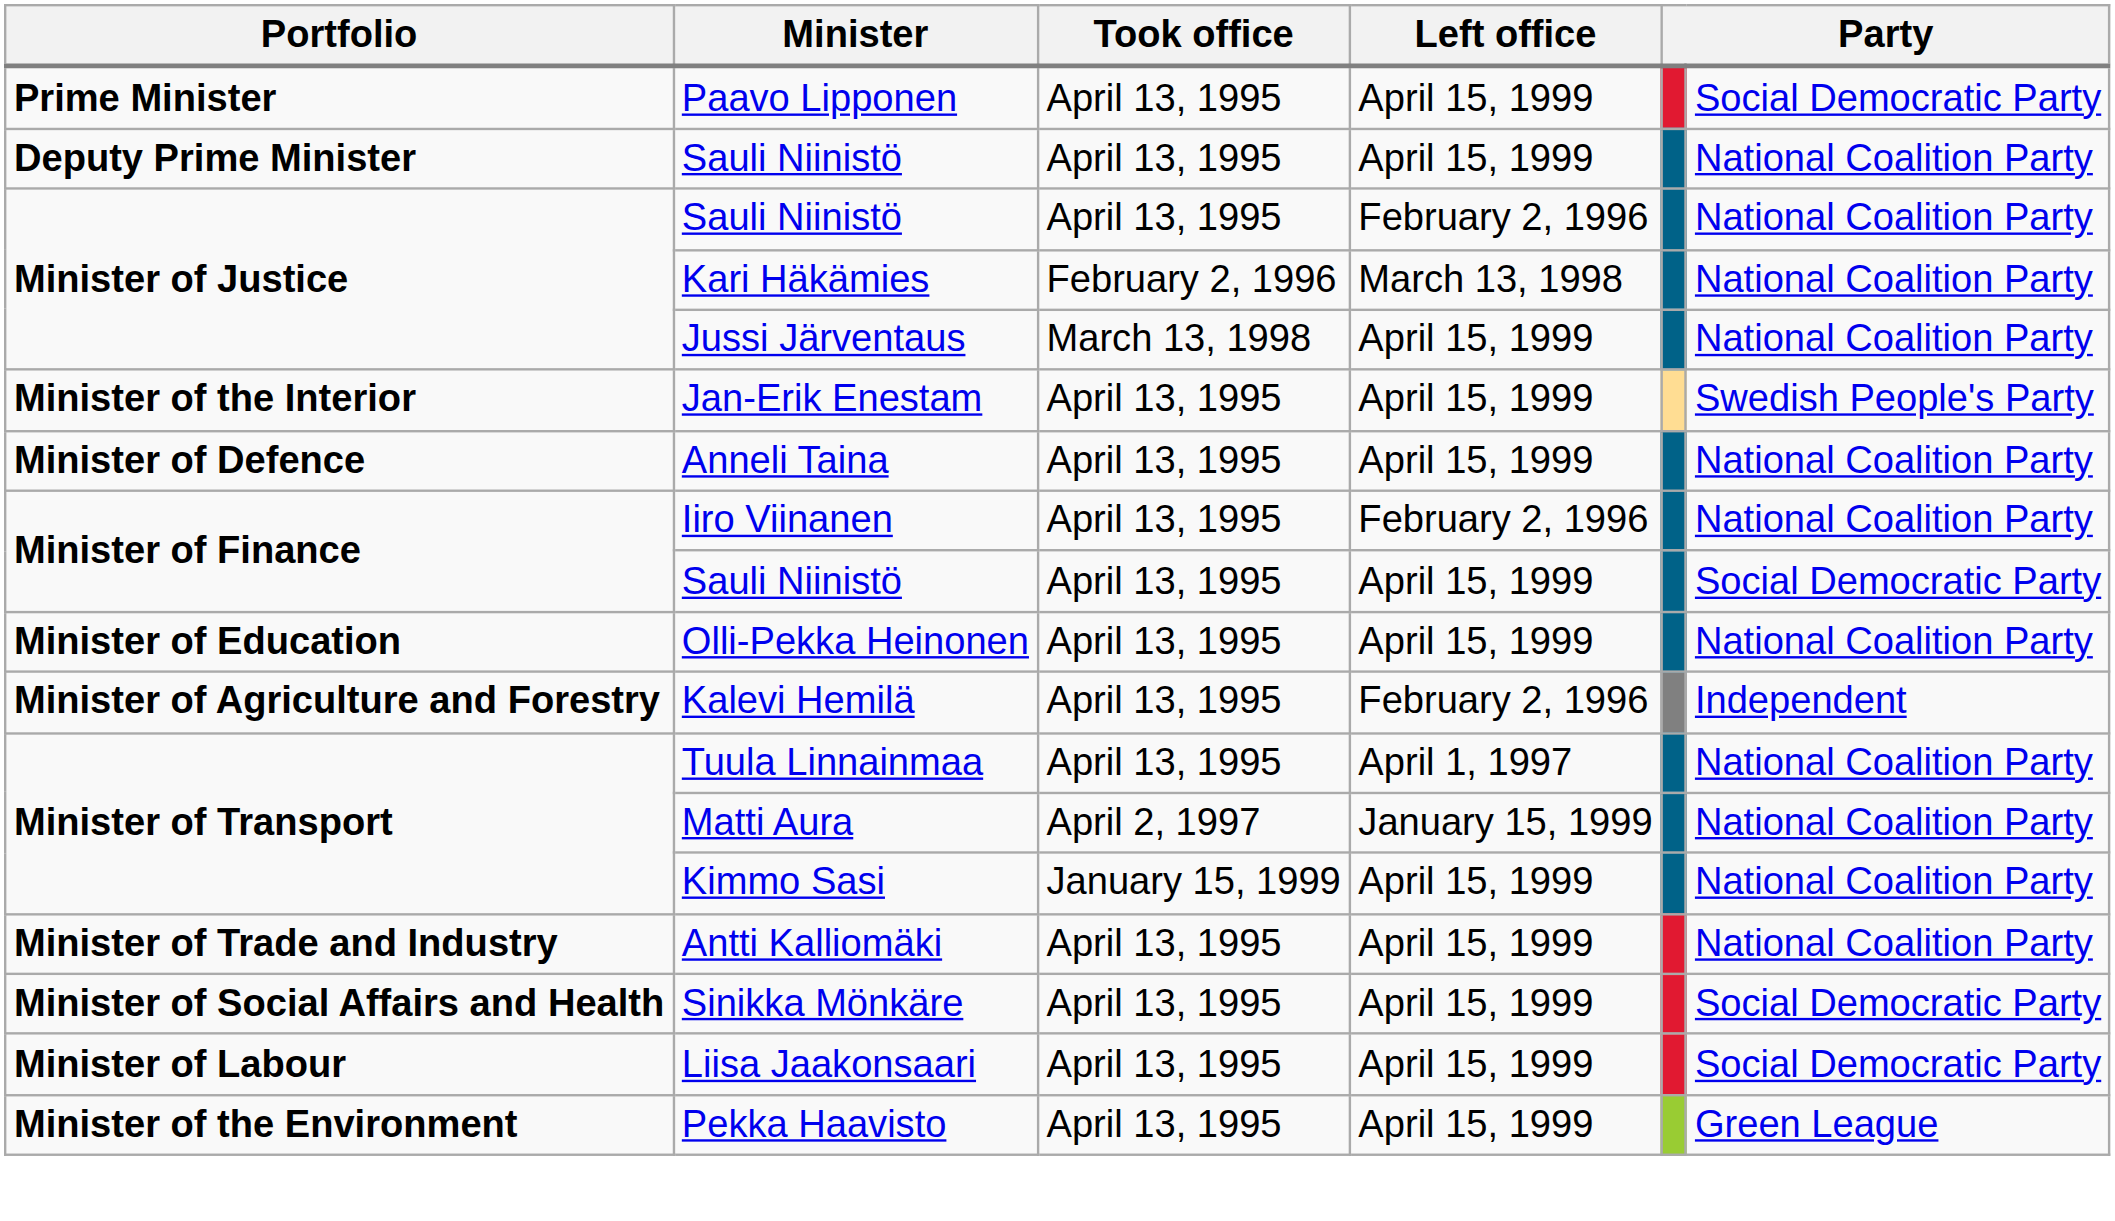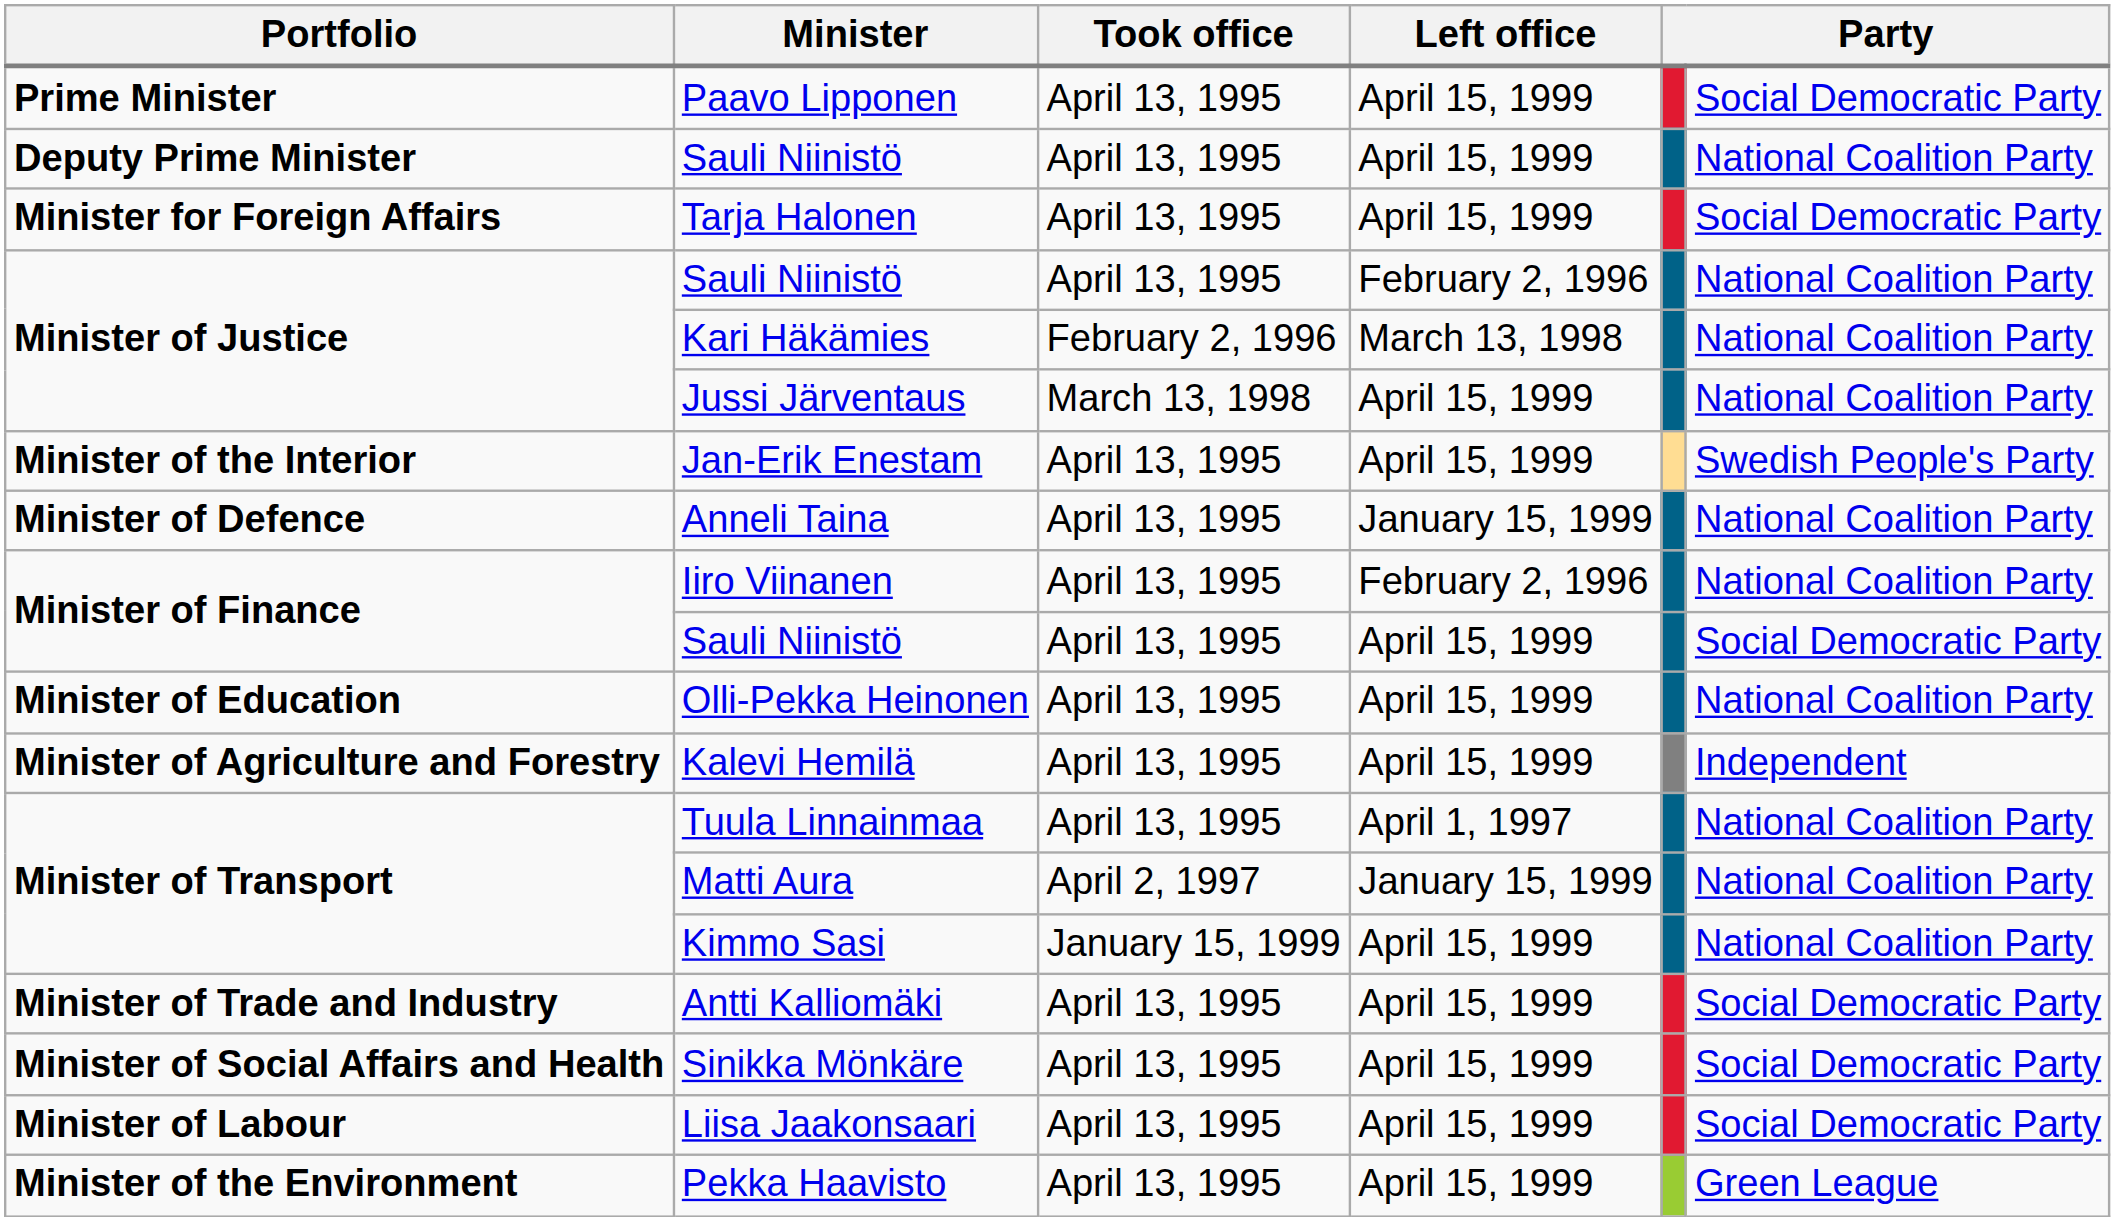+ row: Minister for Foreign Affairs | Tarja Halonen | April 13, 1995 | April 15, 1999 | Social Democratic Party
Anneli Taina | Left office: April 15, 1999 -> January 15, 1999
Kalevi Hemilä | Left office: February 2, 1996 -> April 15, 1999
Antti Kalliomäki | column 6: National Coalition Party -> Social Democratic Party
